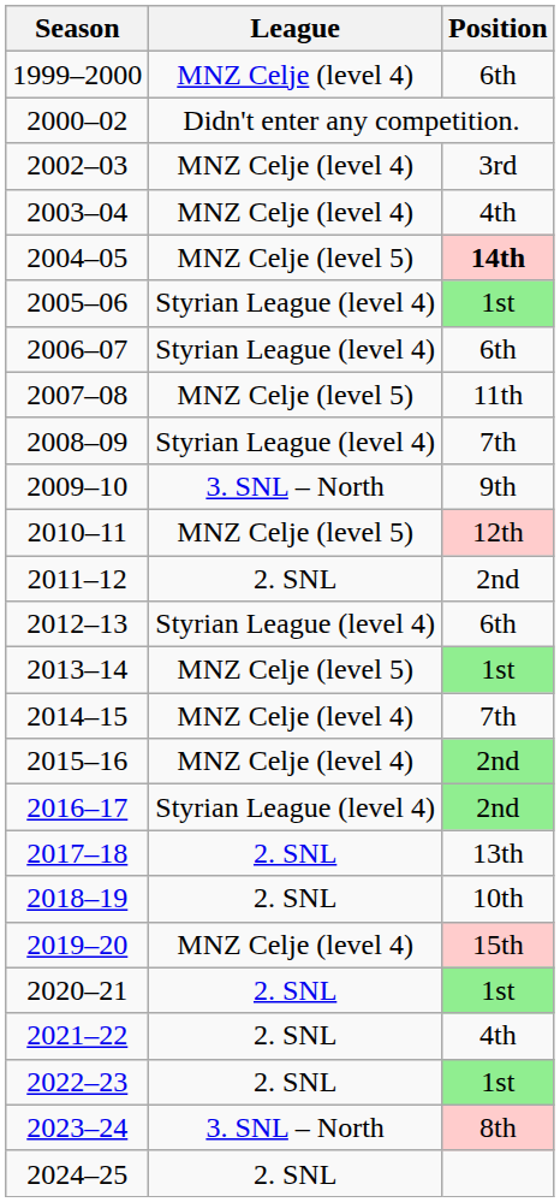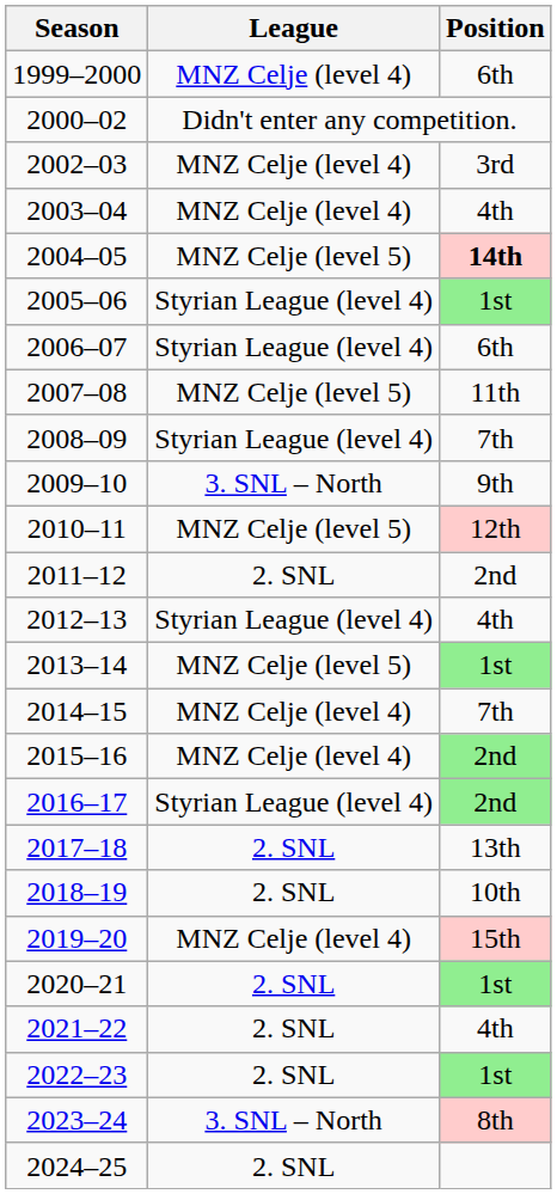2012–13 | Position: 6th -> 4th
